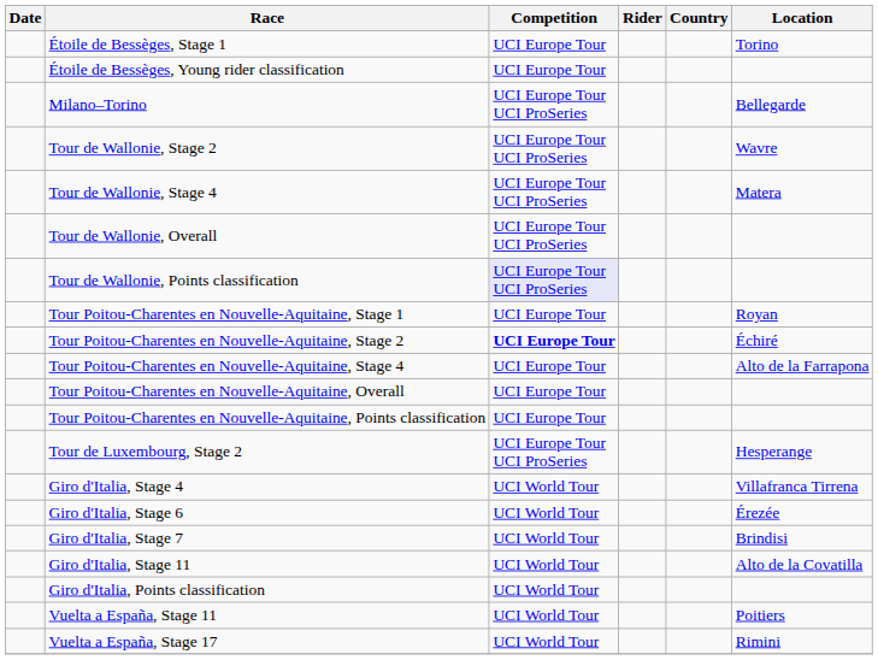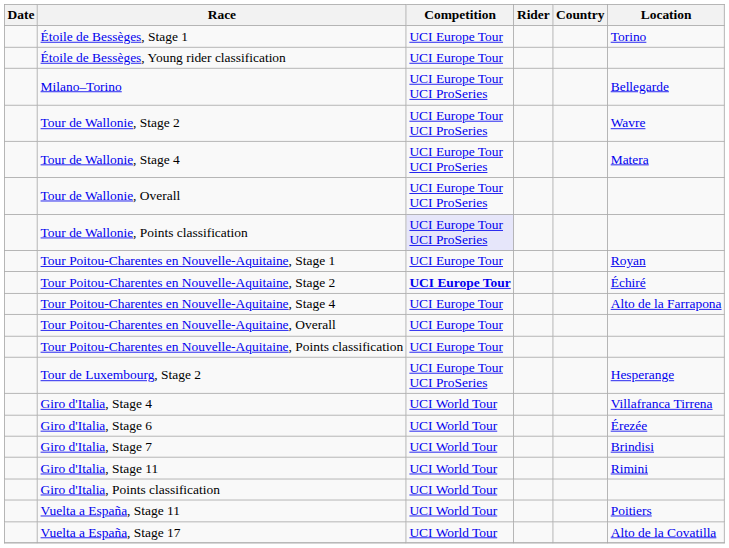Giro d'Italia, Stage 11 | Location: Alto de la Covatilla -> Rimini
Vuelta a España, Stage 17 | Location: Rimini -> Alto de la Covatilla
